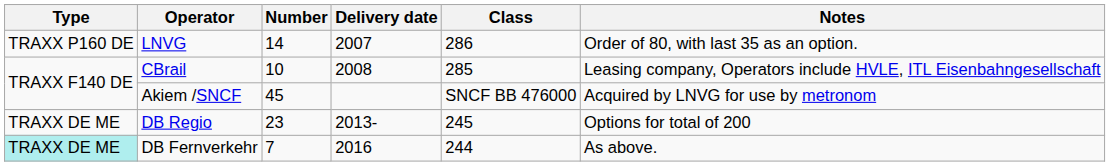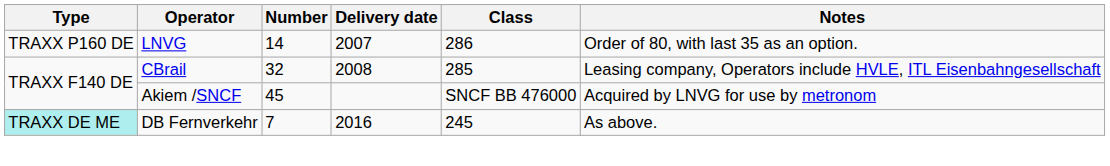CBrail | Number: 10 -> 32
- row: TRAXX DE ME | DB Regio | 23 | 2013- | 245 | Options for total of 200
DB Fernverkehr | Class: 244 -> 245
